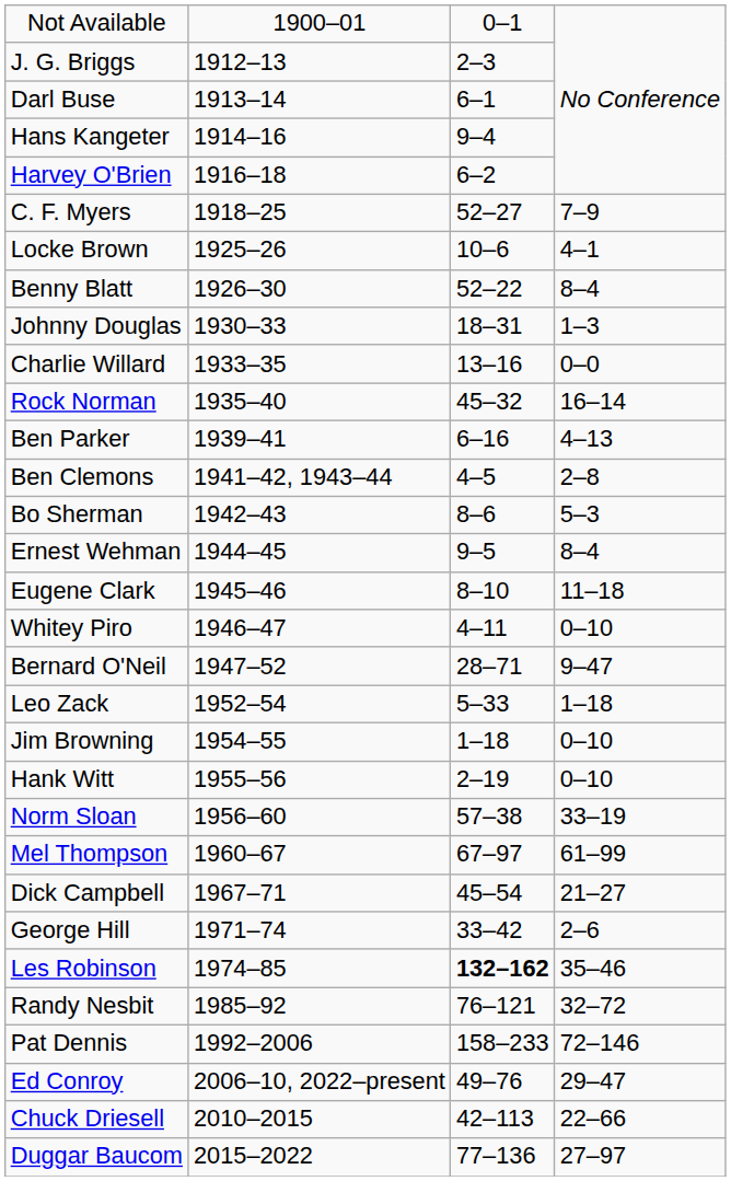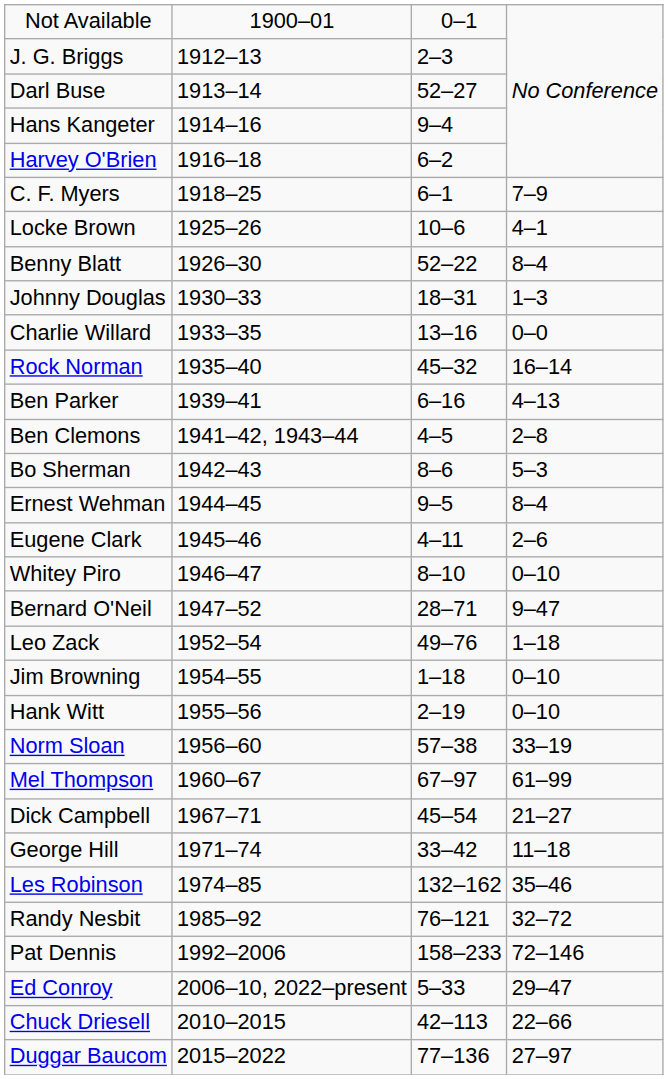Darl Buse | column 3: 6–1 -> 52–27
C. F. Myers | column 3: 52–27 -> 6–1
Eugene Clark | column 3: 8–10 -> 4–11
Eugene Clark | column 4: 11–18 -> 2–6
Whitey Piro | column 3: 4–11 -> 8–10
Leo Zack | column 3: 5–33 -> 49–76
George Hill | column 4: 2–6 -> 11–18
Les Robinson | column 3: bold -> normal
Ed Conroy | column 3: 49–76 -> 5–33
